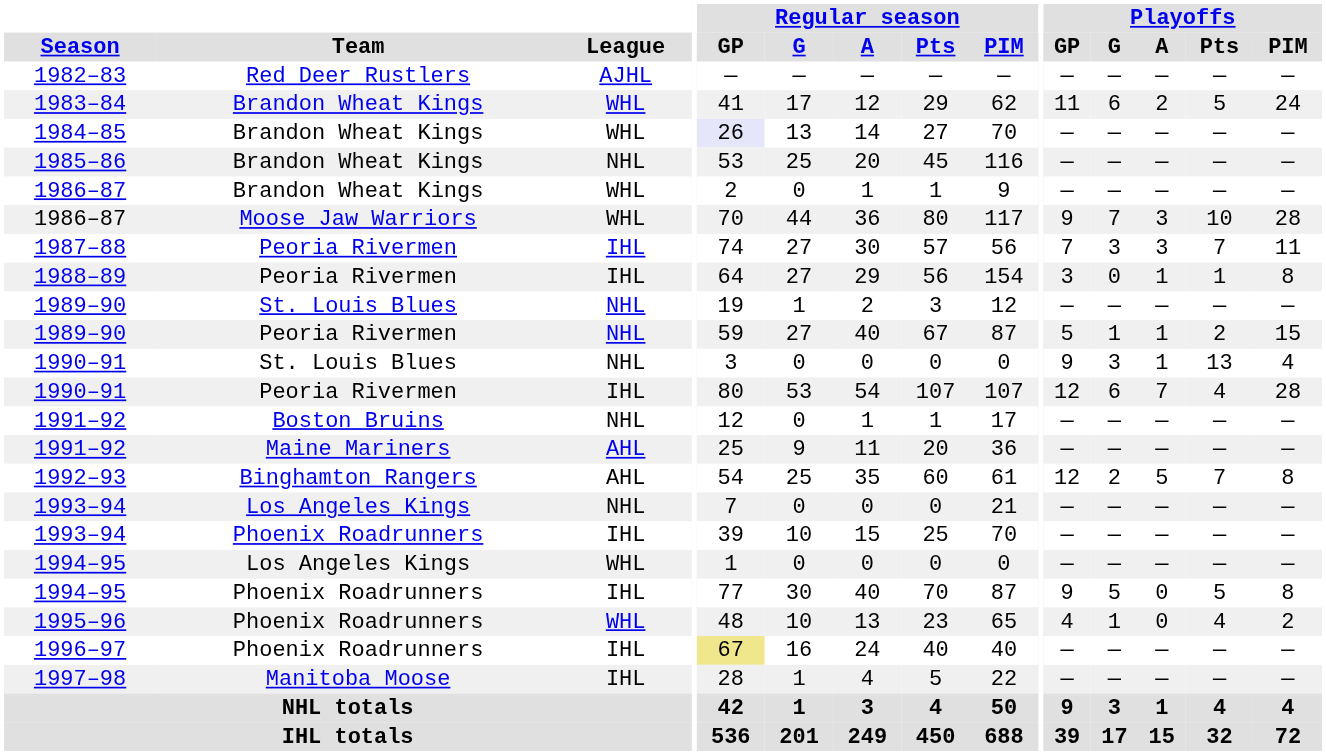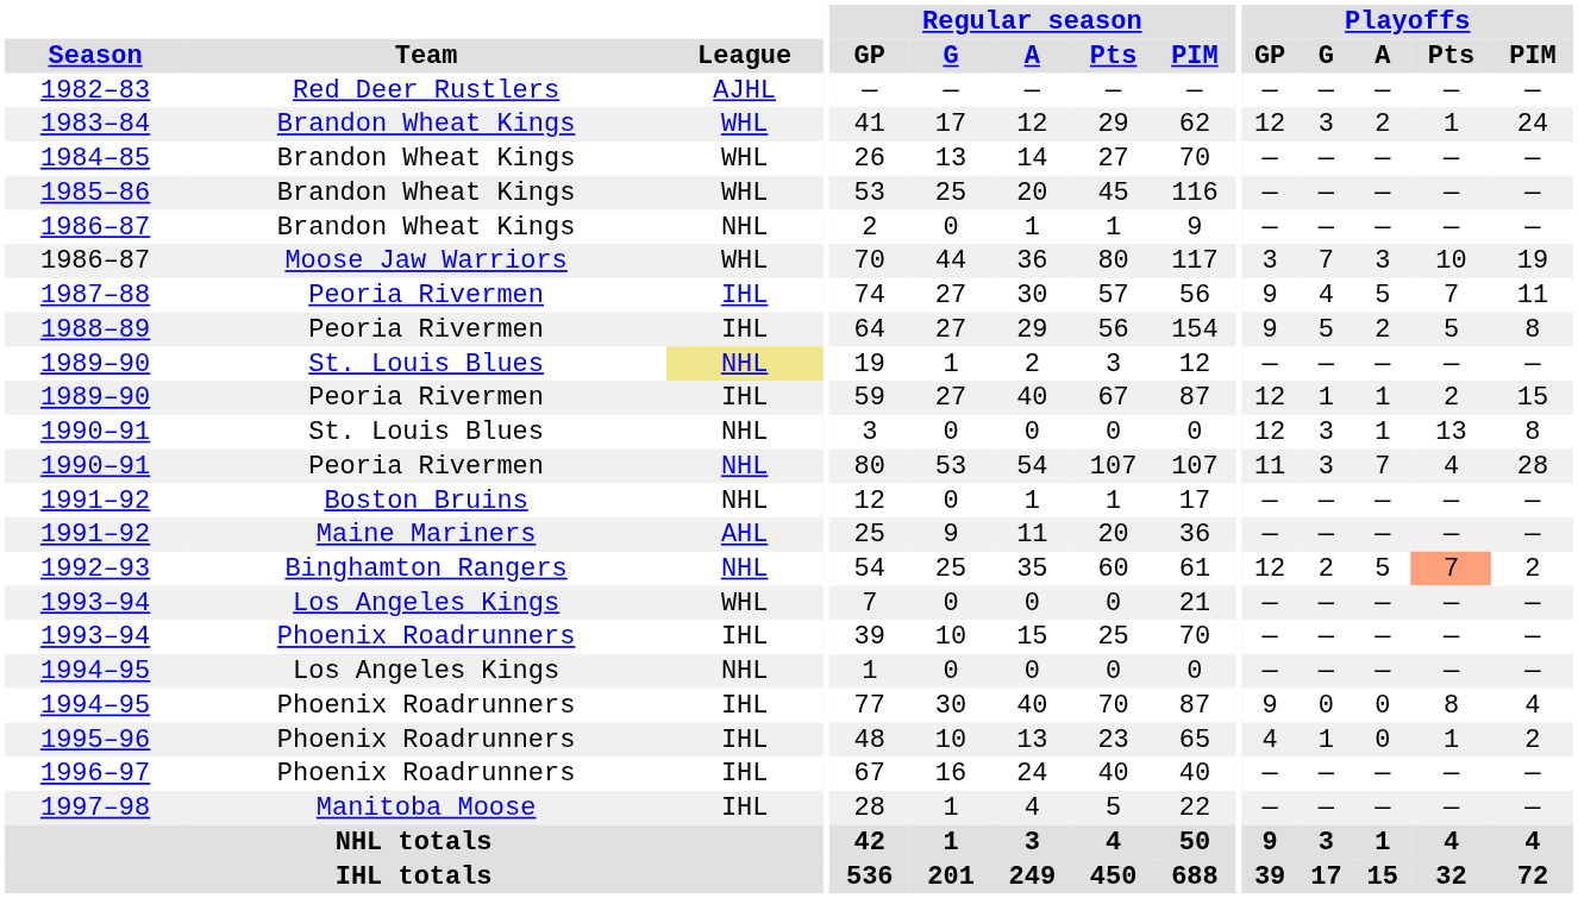1983–84 | Playoffs / GP: 11 -> 12
1983–84 | Playoffs / G: 6 -> 3
1983–84 | Playoffs / Pts: 5 -> 1
1984–85 | Regular season / GP: lavender background -> no background
1985–86 | League: NHL -> WHL
1986–87 / Brandon Wheat Kings | League: WHL -> NHL
1986–87 / Moose Jaw Warriors | Playoffs / GP: 9 -> 3
1986–87 / Moose Jaw Warriors | Playoffs / PIM: 28 -> 19
1987–88 | Playoffs / GP: 7 -> 9
1987–88 | Playoffs / G: 3 -> 4
1987–88 | Playoffs / A: 3 -> 5
1988–89 | Playoffs / GP: 3 -> 9
1988–89 | Playoffs / G: 0 -> 5
1988–89 | Playoffs / A: 1 -> 2
1988–89 | Playoffs / Pts: 1 -> 5
1989–90 / St. Louis Blues | League: no background -> khaki background
1989–90 / Peoria Rivermen | League: NHL -> IHL
1989–90 / Peoria Rivermen | Playoffs / GP: 5 -> 12
1990–91 / St. Louis Blues | Playoffs / GP: 9 -> 12
1990–91 / St. Louis Blues | Playoffs / PIM: 4 -> 8
1990–91 / Peoria Rivermen | League: IHL -> NHL
1990–91 / Peoria Rivermen | Playoffs / GP: 12 -> 11
1990–91 / Peoria Rivermen | Playoffs / G: 6 -> 3
1992–93 | League: AHL -> NHL
1992–93 | Playoffs / Pts: no background -> lightsalmon background
1992–93 | Playoffs / PIM: 8 -> 2
1993–94 / Los Angeles Kings | League: NHL -> WHL
1994–95 / Los Angeles Kings | League: WHL -> NHL
1994–95 / Phoenix Roadrunners | Playoffs / G: 5 -> 0
1994–95 / Phoenix Roadrunners | Playoffs / Pts: 5 -> 8
1994–95 / Phoenix Roadrunners | Playoffs / PIM: 8 -> 4
1995–96 | League: WHL -> IHL
1995–96 | Playoffs / Pts: 4 -> 1
1996–97 | Regular season / GP: khaki background -> no background
